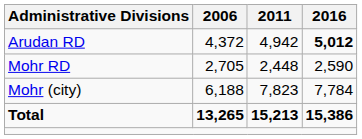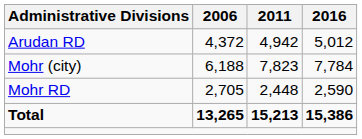Arudan RD | 2016: bold -> normal
rows swapped: Mohr RD <-> Mohr (city)
